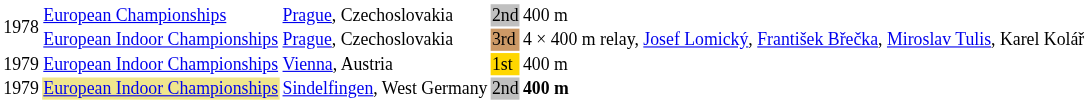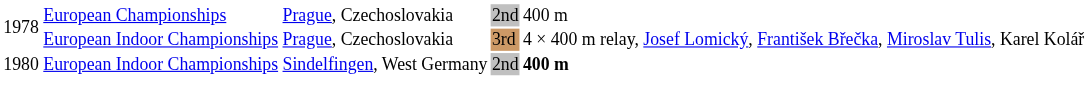- row: 1979 | European Indoor Championships | Vienna, Austria | 1st | 400 m
Sindelfingen, West Germany | column 1: 1979 -> 1980
Sindelfingen, West Germany | column 2: khaki background -> no background
